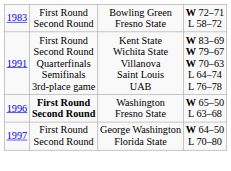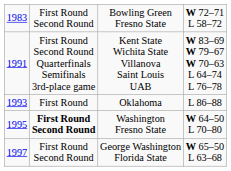+ row: 1993 | First Round | Oklahoma | L 86–88
Washington Fresno State | column 1: 1996 -> 1995
Washington Fresno State | column 4: W 65–50 L 63–68 -> W 64–50 L 70–80
George Washington Florida State | column 4: W 64–50 L 70–80 -> W 65–50 L 63–68
